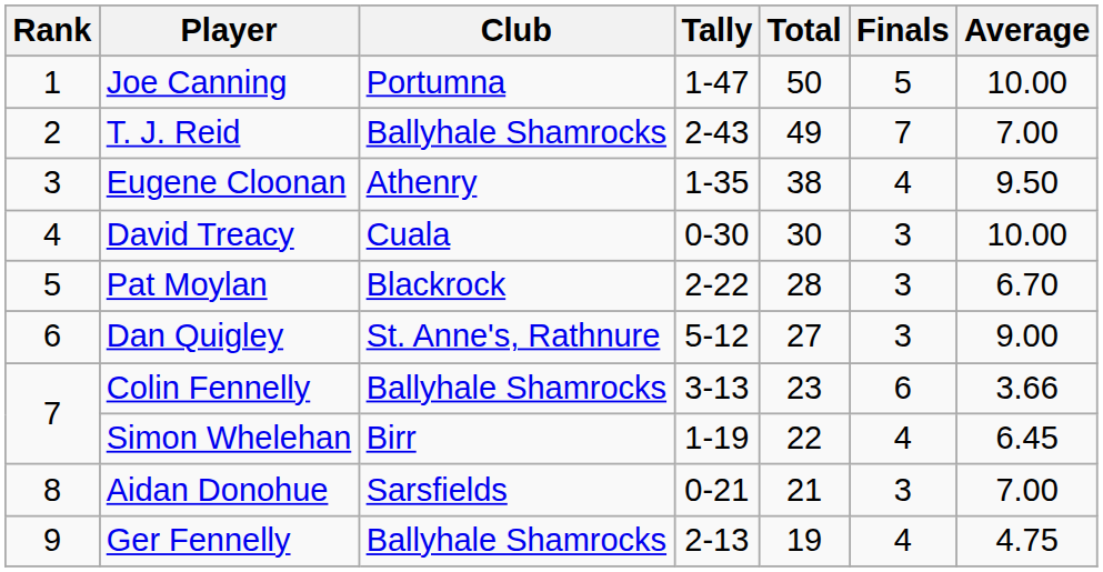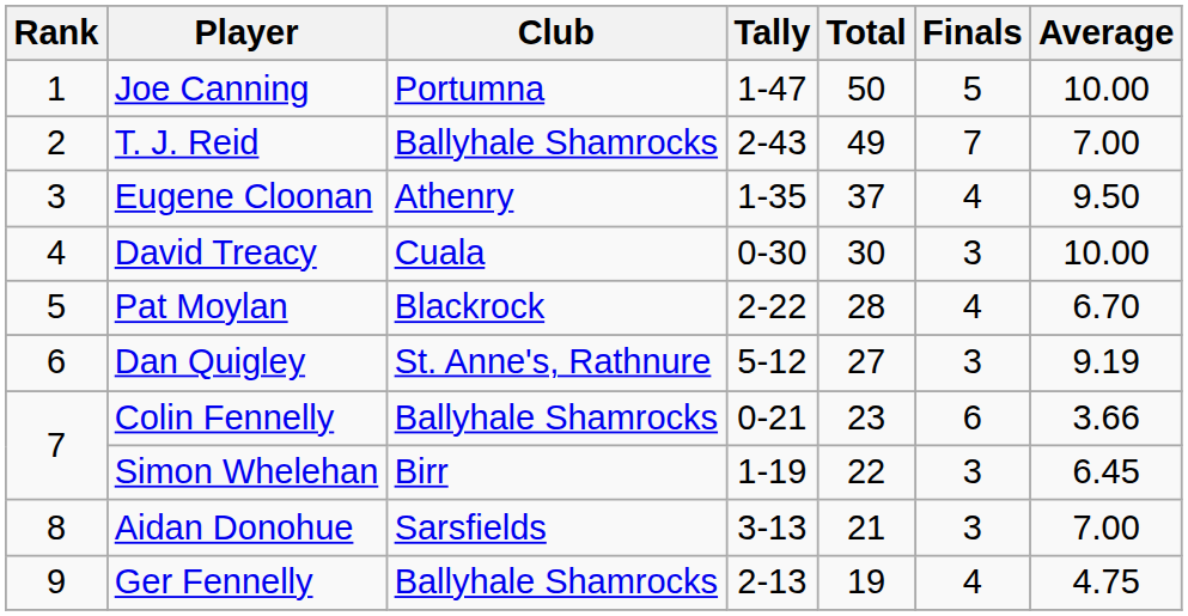Eugene Cloonan | Total: 38 -> 37
Pat Moylan | Finals: 3 -> 4
Dan Quigley | Average: 9.00 -> 9.19
Colin Fennelly | Tally: 3-13 -> 0-21
Simon Whelehan | Finals: 4 -> 3
Aidan Donohue | Tally: 0-21 -> 3-13
